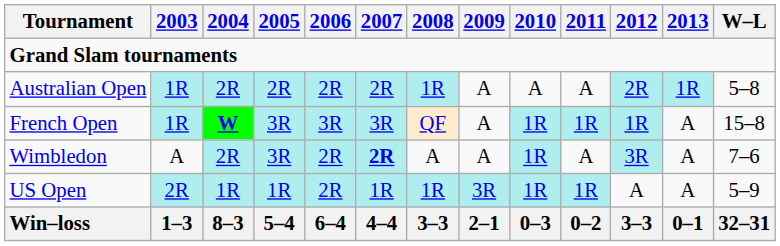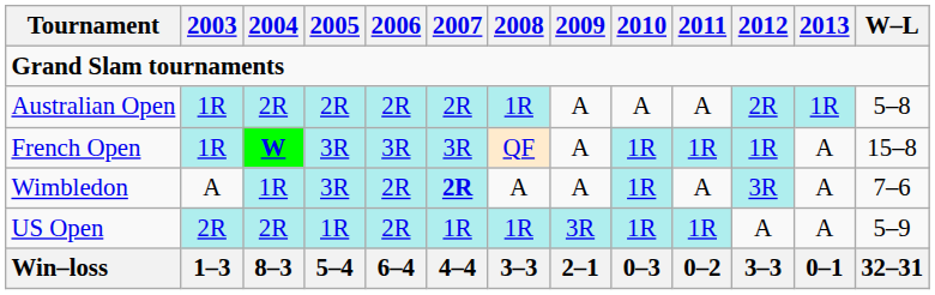Wimbledon | 2004: 2R -> 1R
US Open | 2004: 1R -> 2R
